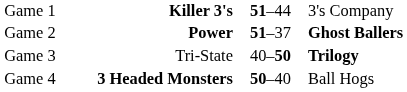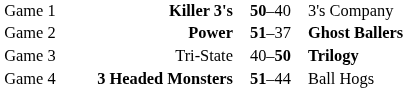Game 1 | column 3: 51–44 -> 50–40
Game 4 | column 3: 50–40 -> 51–44
